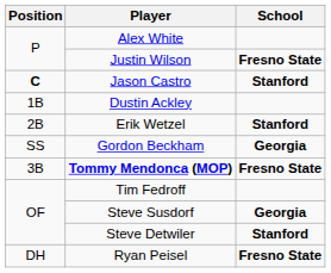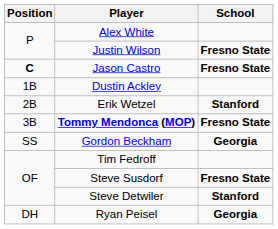Jason Castro | School: Stanford -> Fresno State
rows swapped: Tommy Mendonca (MOP) <-> Gordon Beckham
Steve Susdorf | School: Georgia -> Fresno State
Ryan Peisel | School: Fresno State -> Georgia
